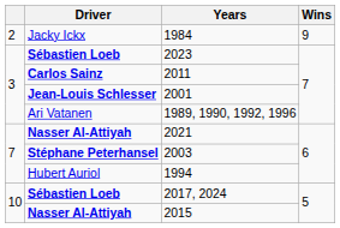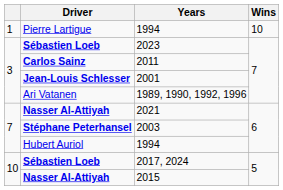+ row: 1 | Pierre Lartigue | 1994 | 10
- row: 2 | Jacky Ickx | 1984 | 9
